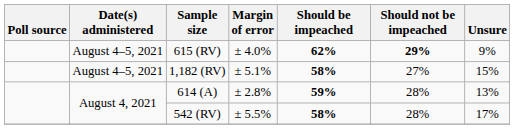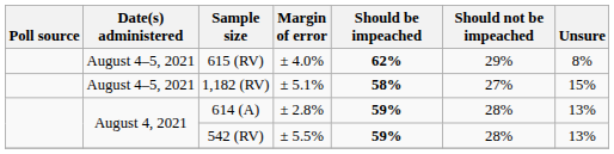615 (RV) | Should not be impeached: bold -> normal
615 (RV) | Unsure: 9% -> 8%
542 (RV) | Should be impeached: 58% -> 59%
542 (RV) | Unsure: 17% -> 13%
